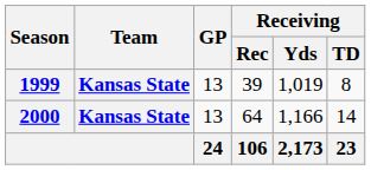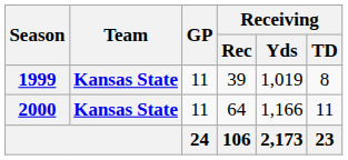1999 | GP: 13 -> 11
2000 | GP: 13 -> 11
2000 | Receiving / TD: 14 -> 11
